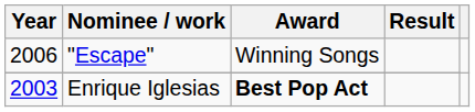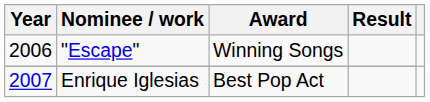Enrique Iglesias | Year: 2003 -> 2007
Enrique Iglesias | Award: bold -> normal
